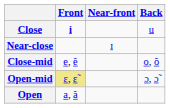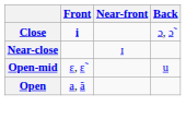Close | Back: u -> ɔ, ɔ̃
- row: Close-mid | e, ẽ | o, õ
Open-mid | Front: khaki background -> no background
Open-mid | Back: ɔ, ɔ̃ -> u
